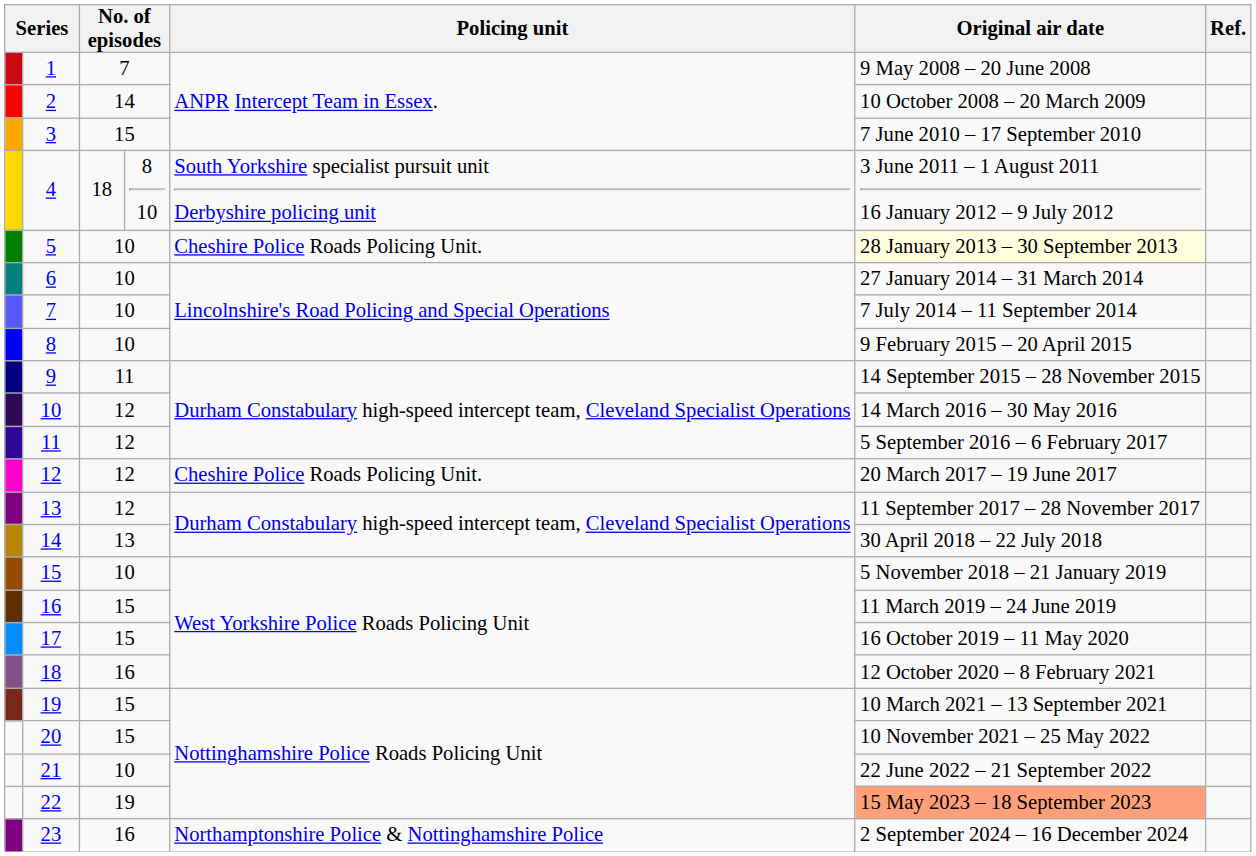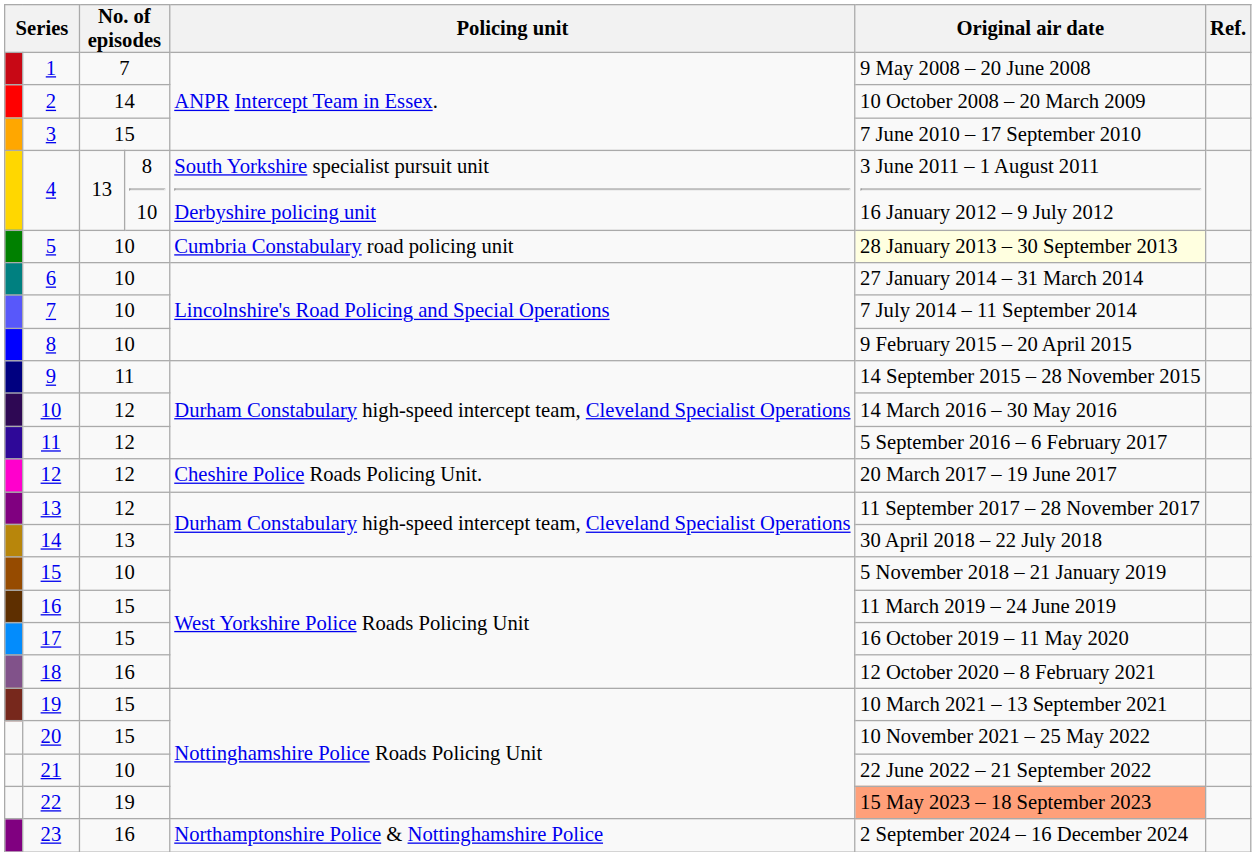4 | column 3: 18 -> 13
5 | Policing unit: Cheshire Police Roads Policing Unit. -> Cumbria Constabulary road policing unit
